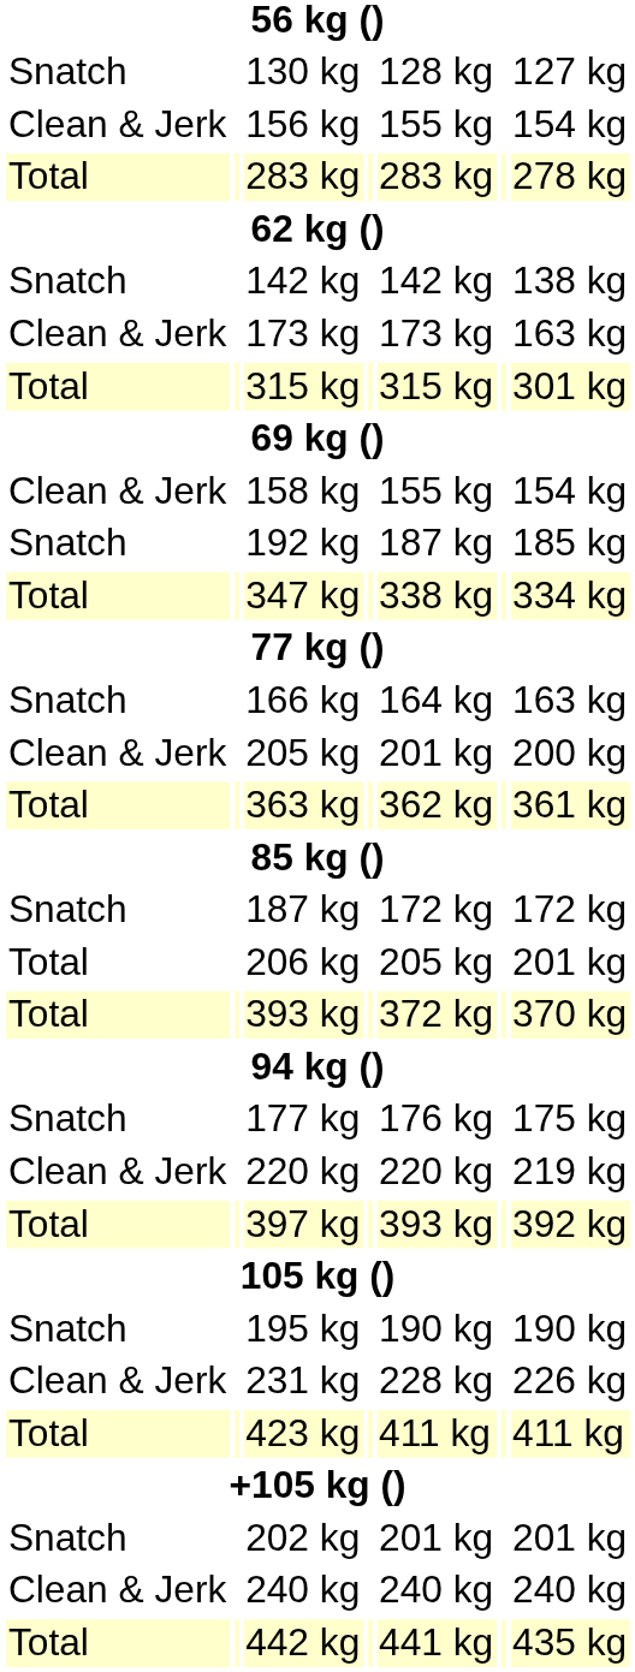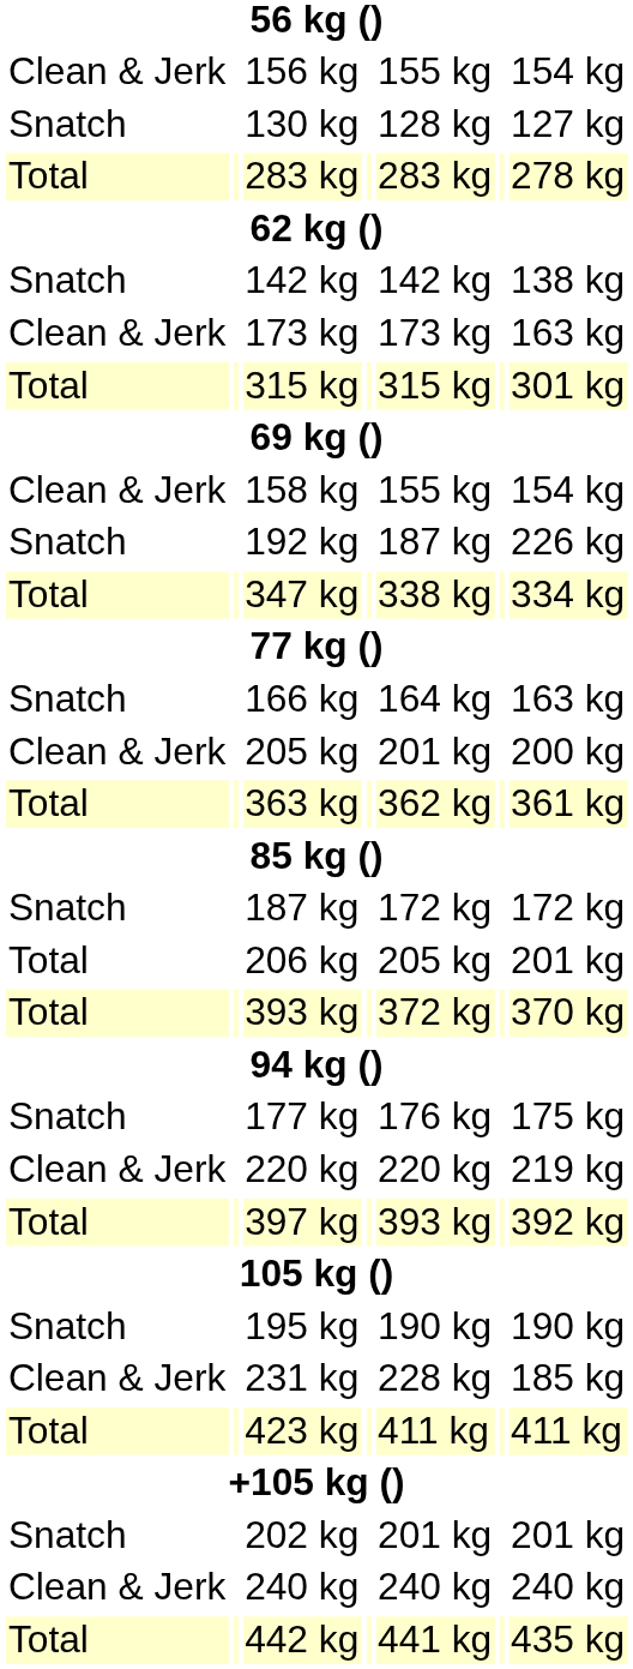rows swapped: 130 kg <-> 156 kg
192 kg | column 7: 185 kg -> 226 kg
231 kg | column 7: 226 kg -> 185 kg
